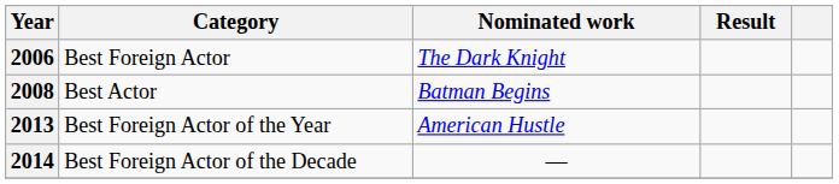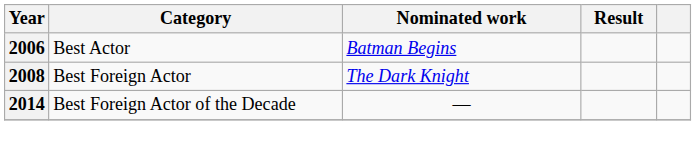2006 | Category: Best Foreign Actor -> Best Actor
2006 | Nominated work: The Dark Knight -> Batman Begins
2008 | Category: Best Actor -> Best Foreign Actor
2008 | Nominated work: Batman Begins -> The Dark Knight
- row: 2013 | Best Foreign Actor of the Year | American Hustle
